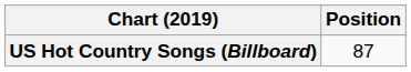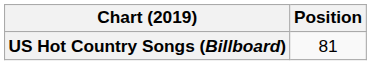US Hot Country Songs (Billboard) | Position: 87 -> 81
